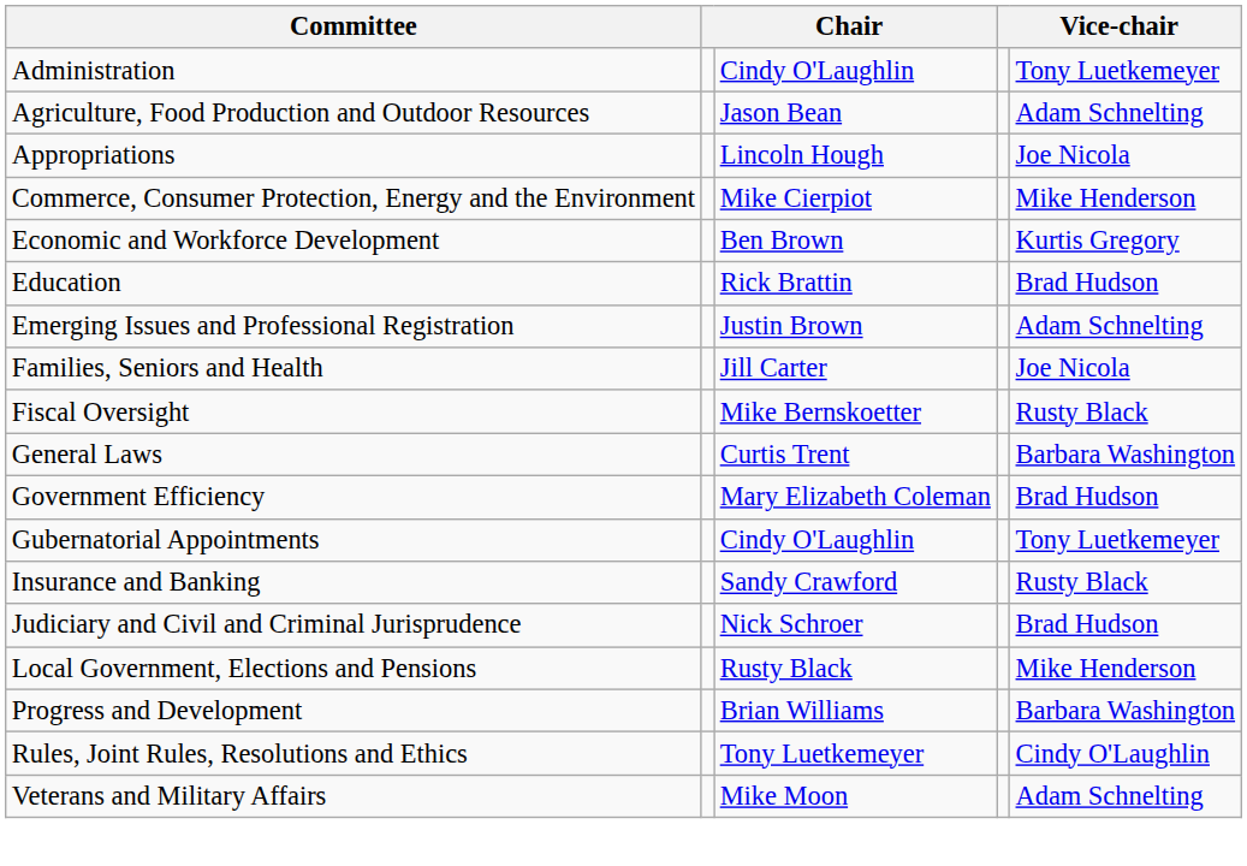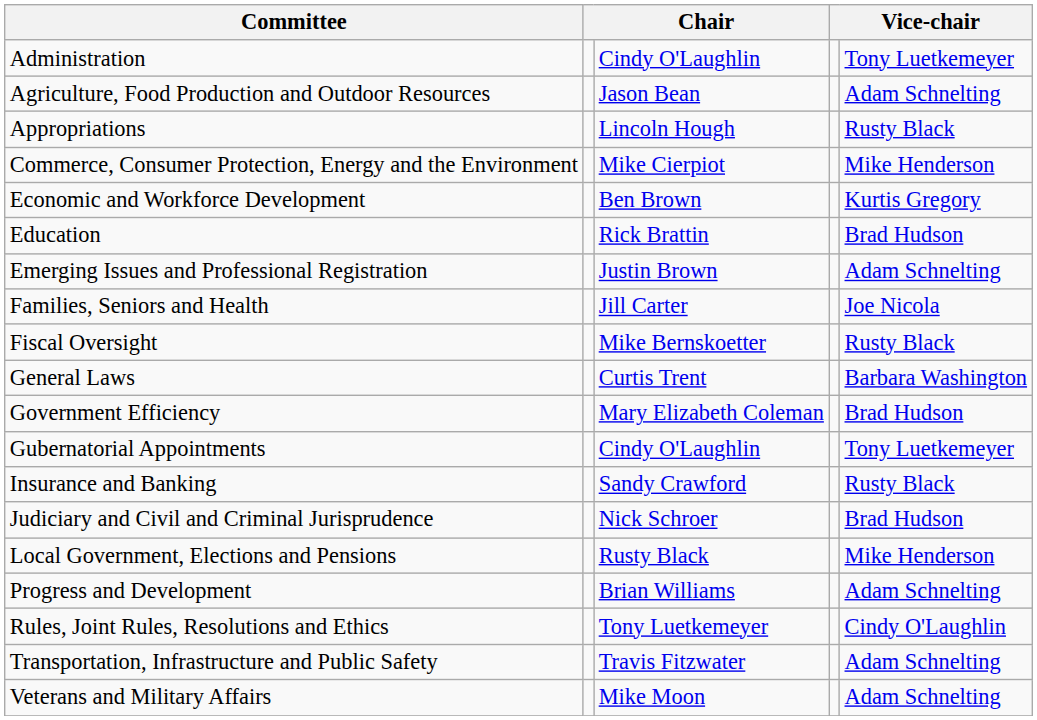Appropriations | column 5: Joe Nicola -> Rusty Black
Progress and Development | column 5: Barbara Washington -> Adam Schnelting
+ row: Transportation, Infrastructure and Public Safety | Travis Fitzwater | Adam Schnelting
